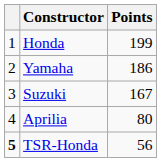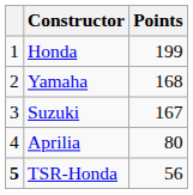Yamaha | Points: 186 -> 168
